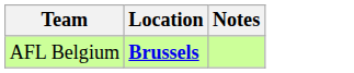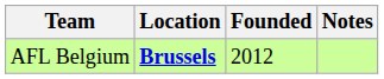+ column: Founded | 2012
